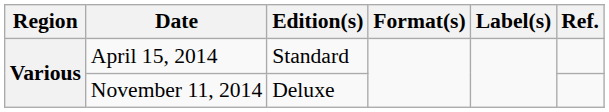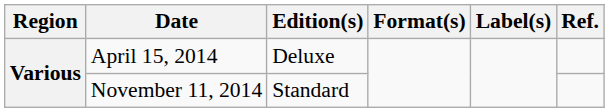April 15, 2014 | Edition(s): Standard -> Deluxe
November 11, 2014 | Edition(s): Deluxe -> Standard
